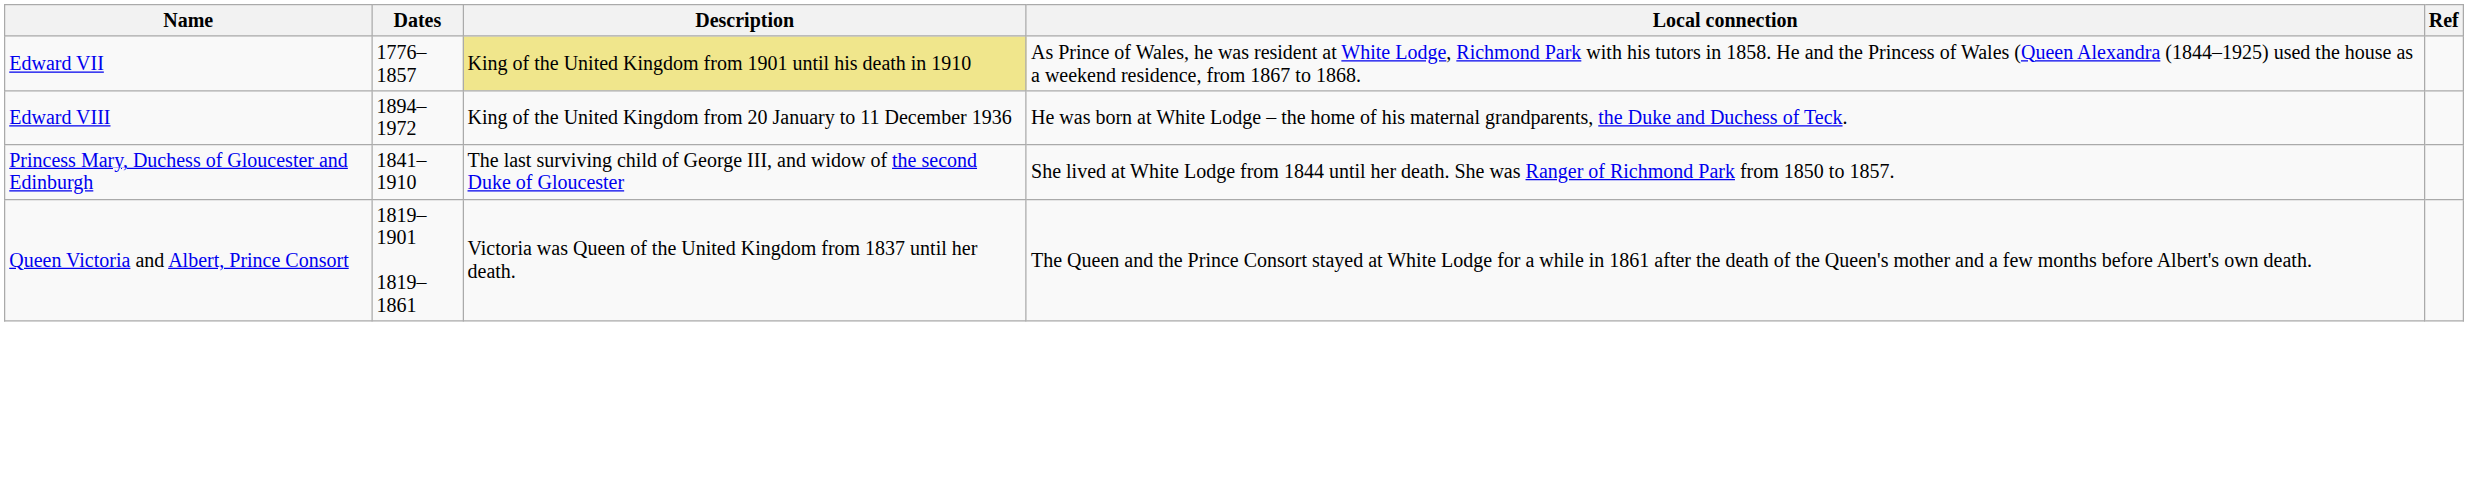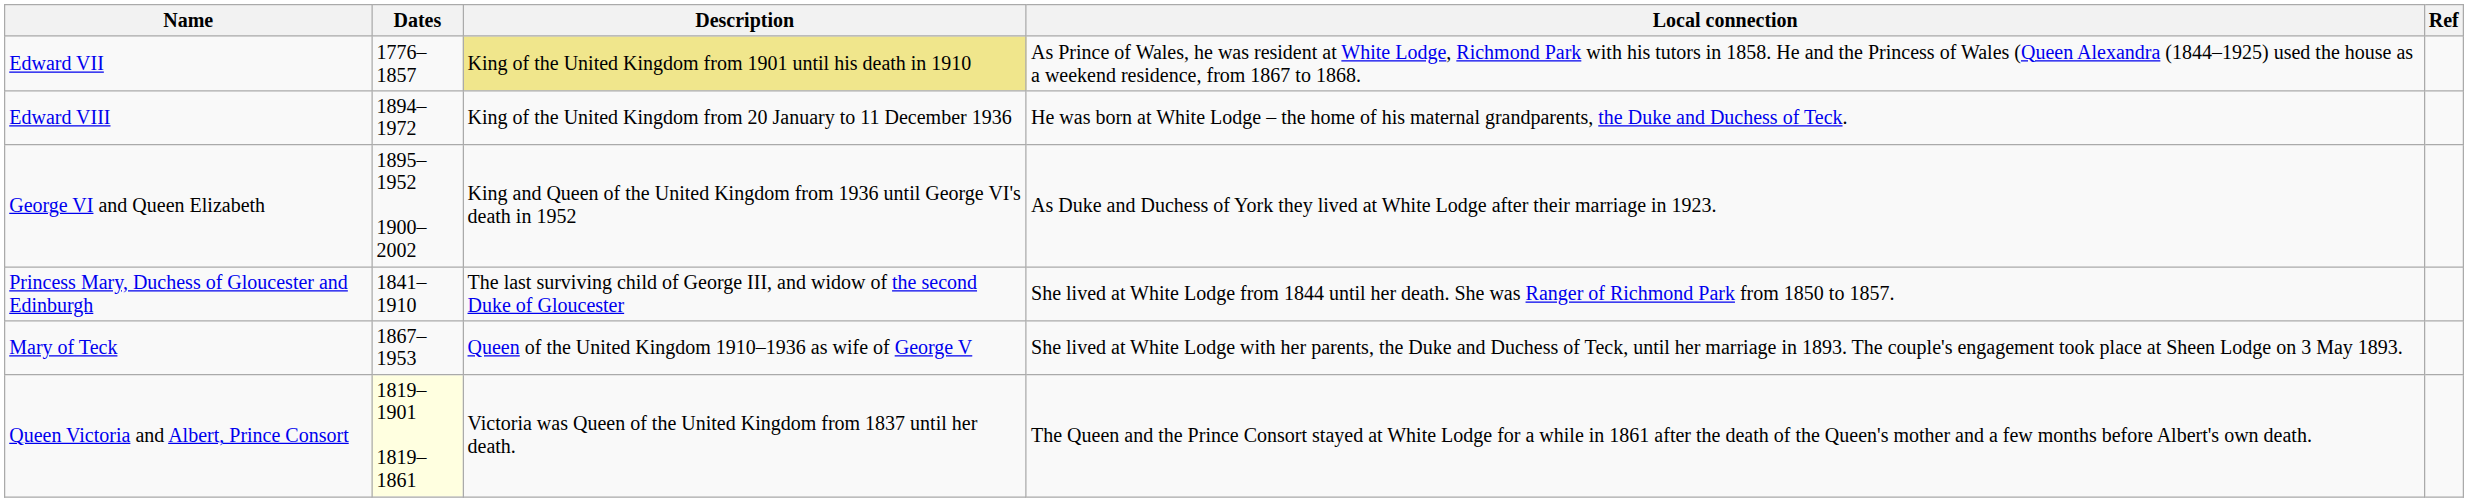+ row: George VI and Queen Elizabeth | 1895–1952 1900–2002 | King and Queen of the United Kingdom from 1936 until George VI's death in 1952 | As Duke and Duchess of York they lived at White Lodge after their marriage in 1923.
+ row: Mary of Teck | 1867–1953 | Queen of the United Kingdom 1910–1936 as wife of George V | She lived at White Lodge with her parents, the Duke and Duchess of Teck, until her marriage in 1893. The couple's engagement took place at Sheen Lodge on 3 May 1893.
Queen Victoria and Albert, Prince Consort | Dates: no background -> lightyellow background
